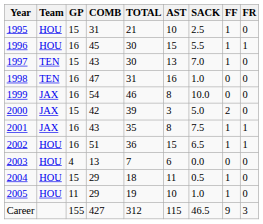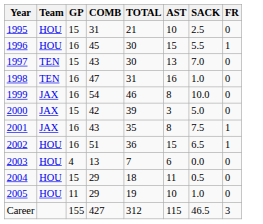- column: FF | 1 | 1 | 1 | 0 | 0 | 2 | 1 | 1 | 0 | 1 | 1 | 9
